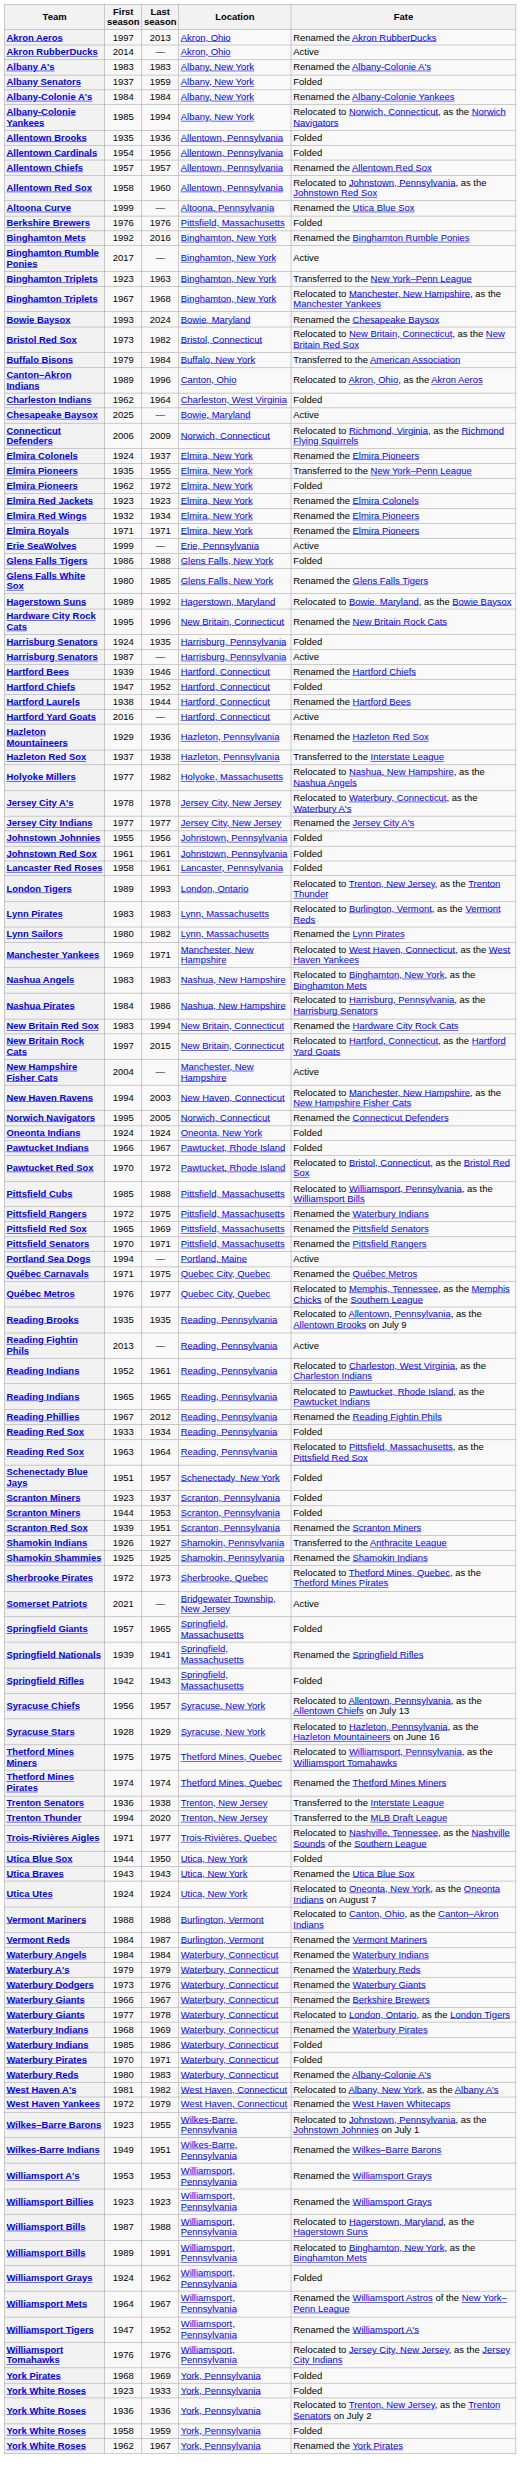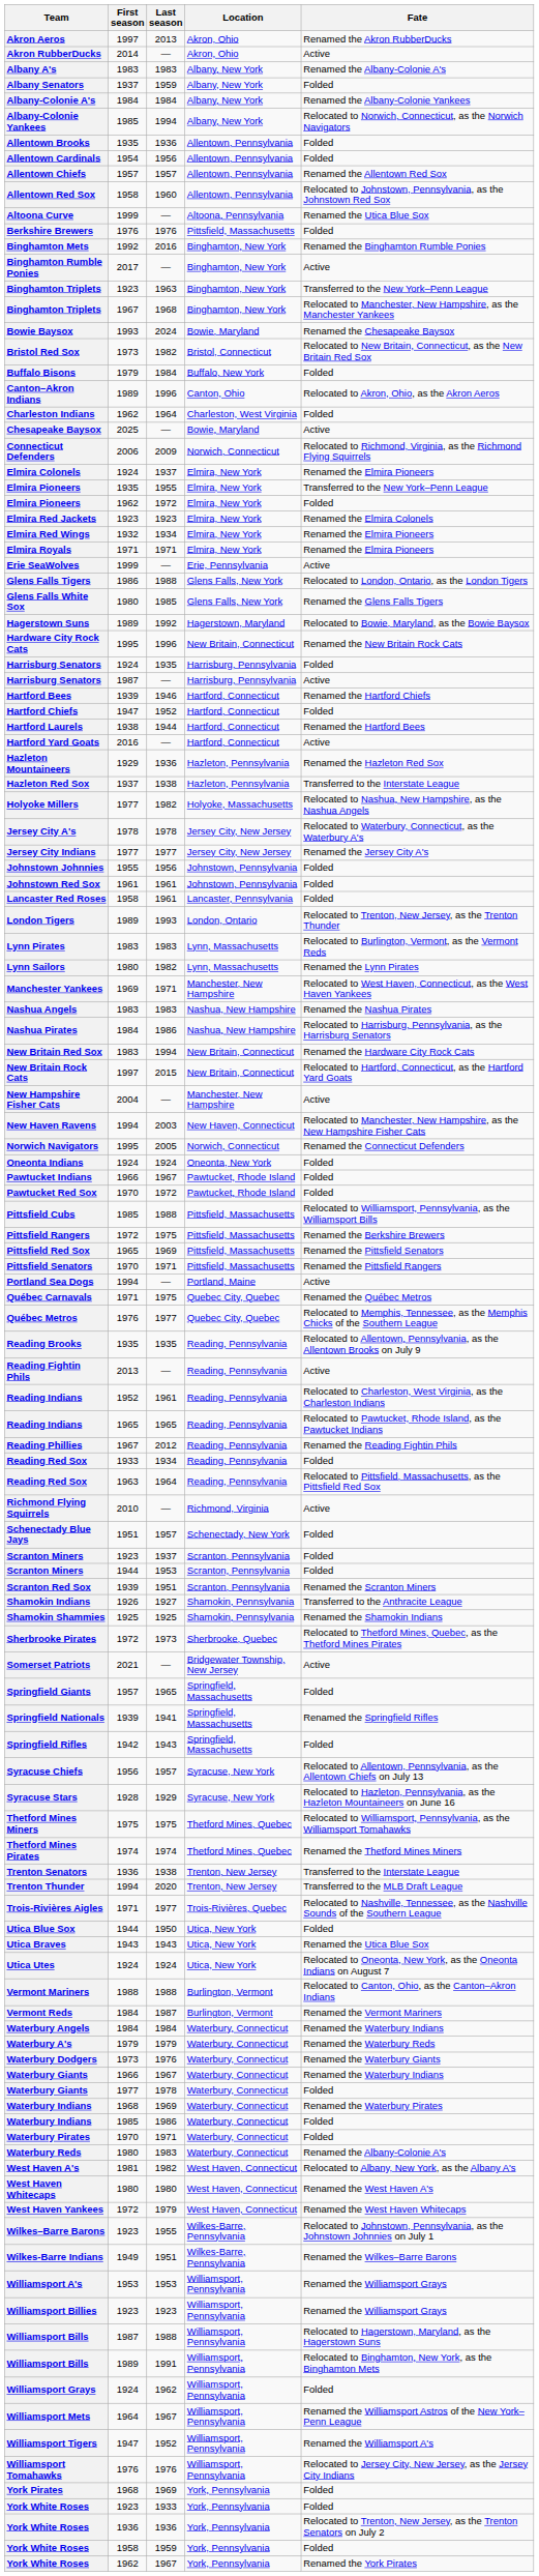Buffalo Bisons | Fate: Transferred to the American Association -> Folded
Glens Falls Tigers | Fate: Folded -> Relocated to London, Ontario, as the London Tigers
Nashua Angels | Fate: Relocated to Binghamton, New York, as the Binghamton Mets -> Renamed the Nashua Pirates
Pawtucket Red Sox | Fate: Relocated to Bristol, Connecticut, as the Bristol Red Sox -> Folded
Pittsfield Rangers | Fate: Renamed the Waterbury Indians -> Renamed the Berkshire Brewers
+ row: Richmond Flying Squirrels | 2010 | — | Richmond, Virginia | Active
Waterbury Giants / 1966 | Fate: Renamed the Berkshire Brewers -> Renamed the Waterbury Indians
Waterbury Giants / 1977 | Fate: Relocated to London, Ontario, as the London Tigers -> Folded
+ row: West Haven Whitecaps | 1980 | 1980 | West Haven, Connecticut | Renamed the West Haven A's
